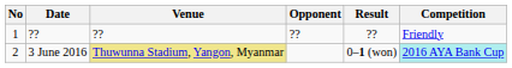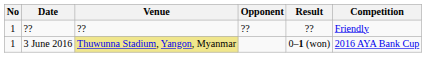3 June 2016 | No: 2 -> 1
3 June 2016 | Competition: paleturquoise background -> no background
